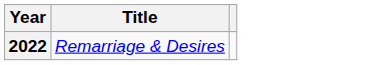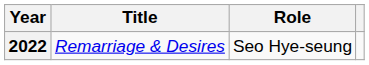+ column: Role | Seo Hye-seung
